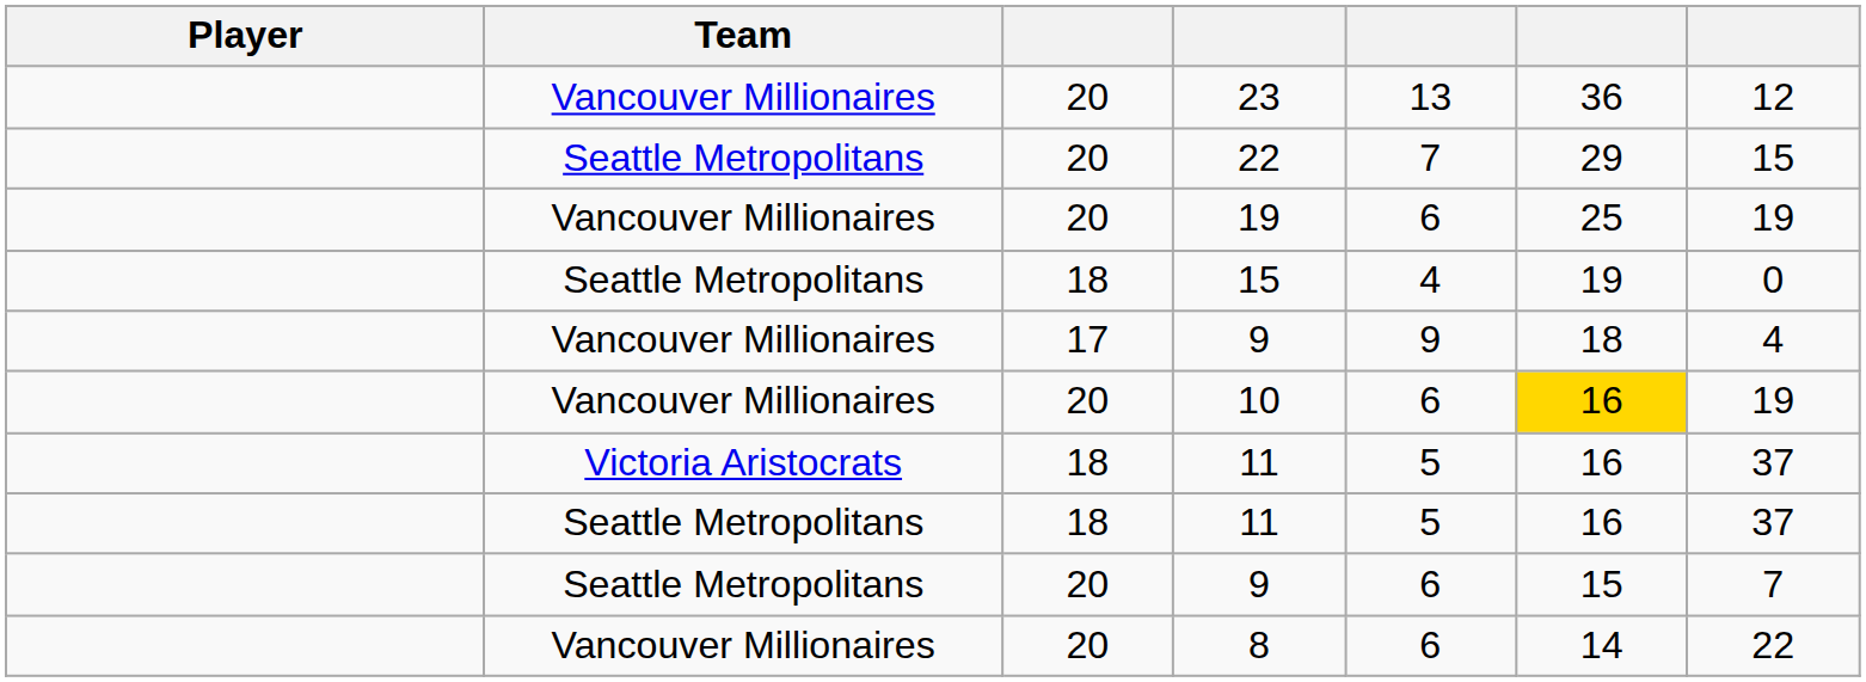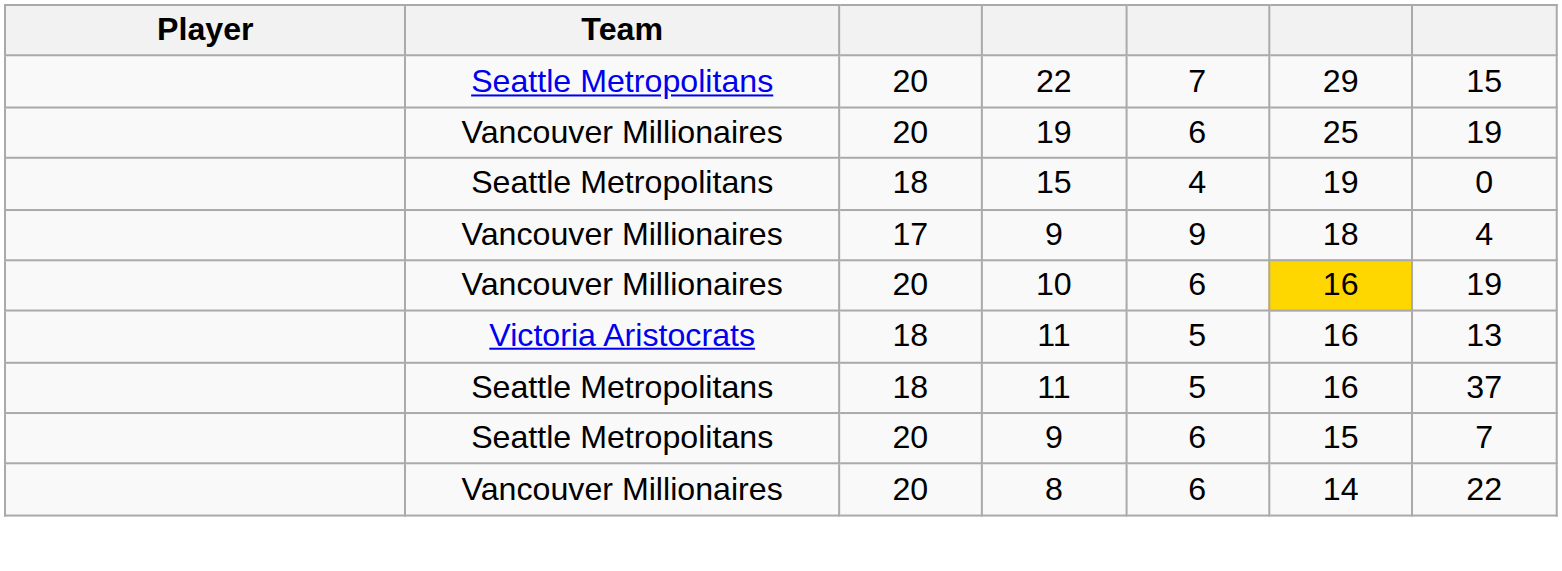- row: Vancouver Millionaires | 20 | 23 | 13 | 36 | 12
Victoria Aristocrats / 11 | column 7: 37 -> 13
